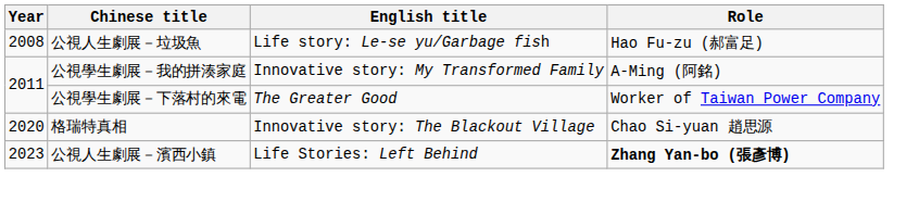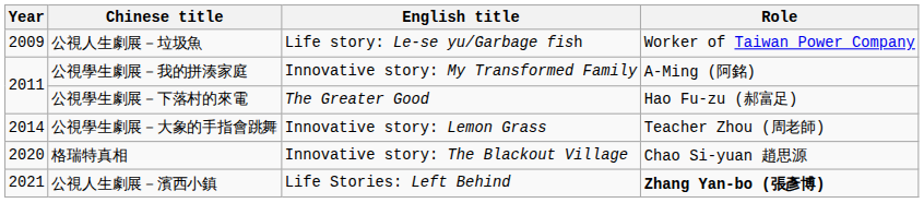公視人生劇展－垃圾魚 | Year: 2008 -> 2009
公視人生劇展－垃圾魚 | Role: Hao Fu-zu (郝富足) -> Worker of Taiwan Power Company
公視學生劇展－下落村的來電 | Role: Worker of Taiwan Power Company -> Hao Fu-zu (郝富足)
+ row: 2014 | 公視學生劇展－大象的手指會跳舞 | Innovative story: Lemon Grass | Teacher Zhou (周老師)
公視人生劇展－濱西小鎮 | Year: 2023 -> 2021
